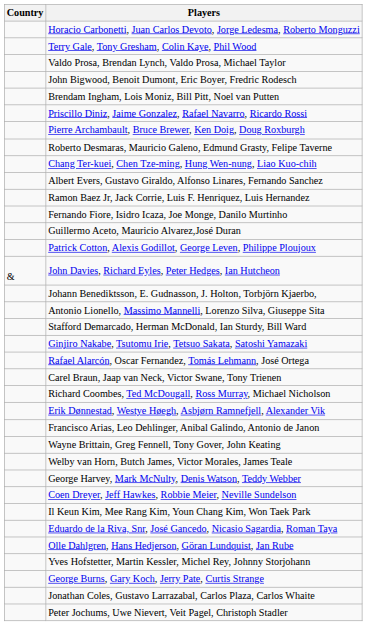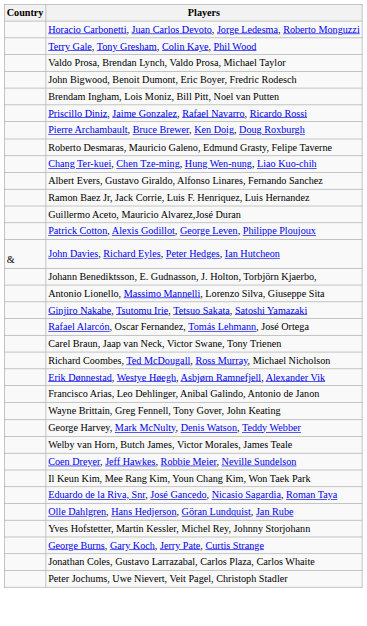- row: Fernando Fiore, Isidro Icaza, Joe Monge, Danilo Murtinho
- row: Stafford Demarcado, Herman McDonald, Ian Sturdy, Bill Ward
rows swapped: Welby van Horn, Butch James, Victor Morales, James Teale <-> George Harvey, Mark McNulty, Denis Watson, Teddy Webber
